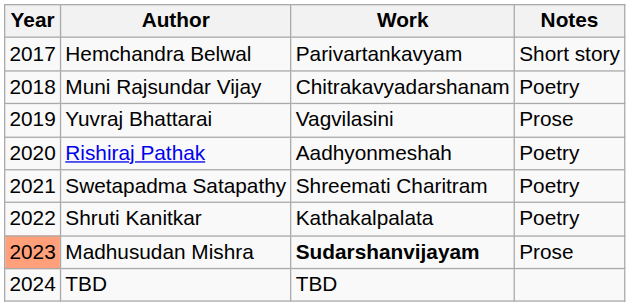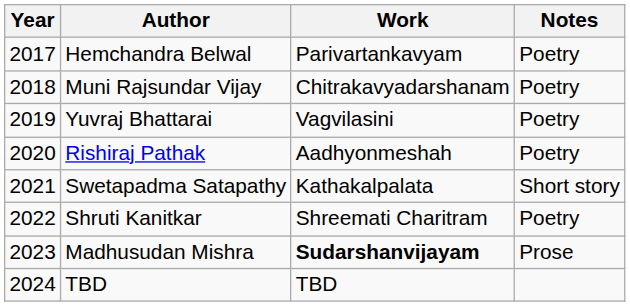Hemchandra Belwal | Notes: Short story -> Poetry
Yuvraj Bhattarai | Notes: Prose -> Poetry
Swetapadma Satapathy | Work: Shreemati Charitram -> Kathakalpalata
Swetapadma Satapathy | Notes: Poetry -> Short story
Shruti Kanitkar | Work: Kathakalpalata -> Shreemati Charitram
Madhusudan Mishra | Year: lightsalmon background -> no background
